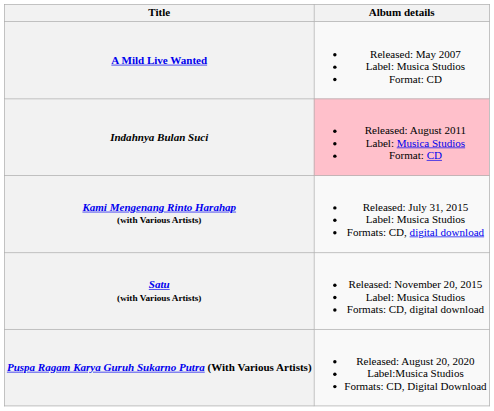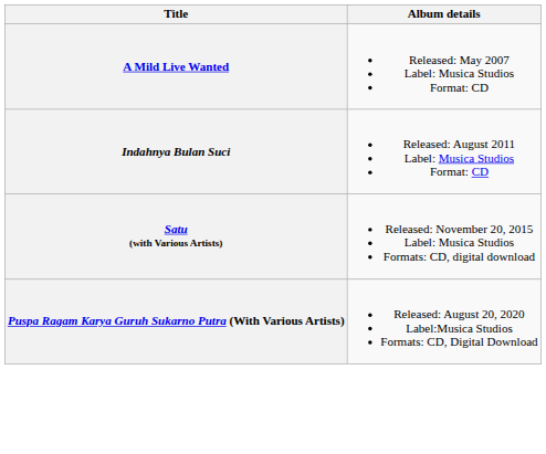Indahnya Bulan Suci | Album details: pink background -> no background
- row: Kami Mengenang Rinto Harahap (with Various Artists) | Released: July 31, 2015 Label: Musica Studios Formats: CD, digital download
